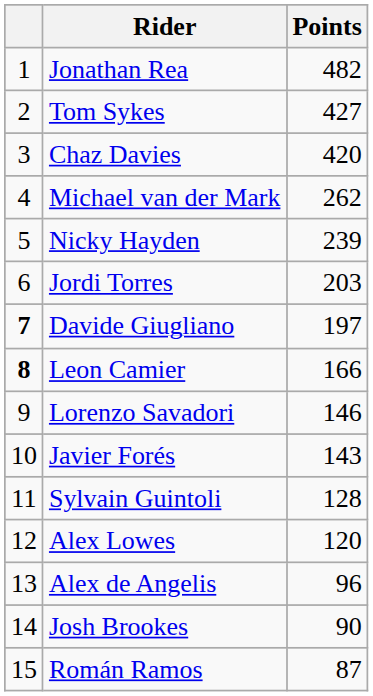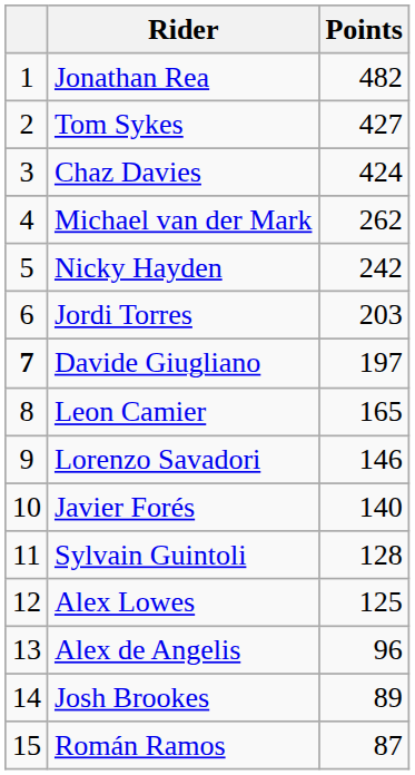Chaz Davies | Points: 420 -> 424
Nicky Hayden | Points: 239 -> 242
Leon Camier | column 1: bold -> normal
Leon Camier | Points: 166 -> 165
Javier Forés | Points: 143 -> 140
Alex Lowes | Points: 120 -> 125
Josh Brookes | Points: 90 -> 89
